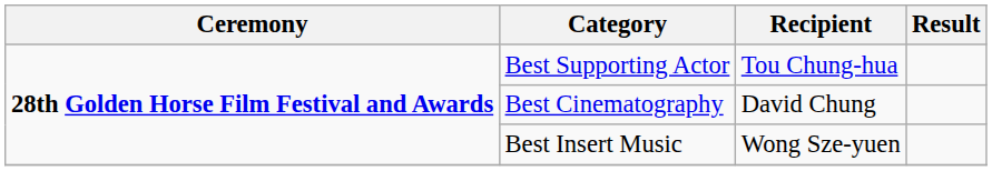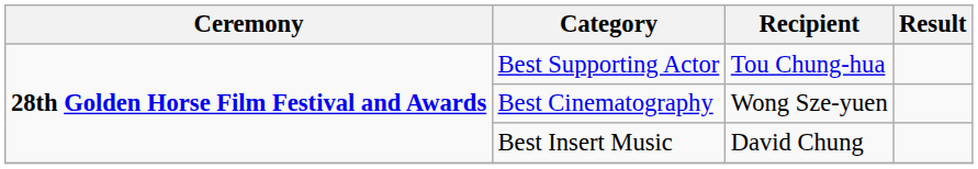Best Cinematography | Recipient: David Chung -> Wong Sze-yuen
Best Insert Music | Recipient: Wong Sze-yuen -> David Chung
